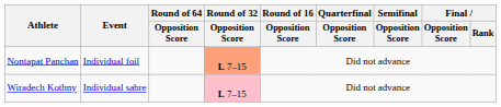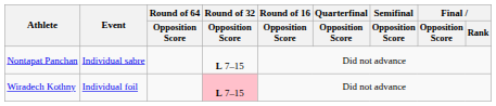Nontapat Panchan | Event: Individual foil -> Individual sabre
Nontapat Panchan | Round of 32 / Opposition Score: lightsalmon background -> no background
Wiradech Kothny | Event: Individual sabre -> Individual foil
